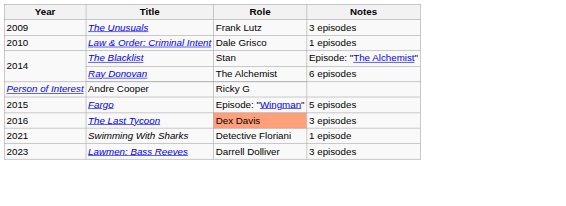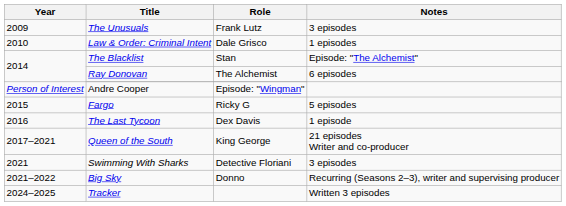Andre Cooper | Role: Ricky G -> Episode: "Wingman"
Fargo | Role: Episode: "Wingman" -> Ricky G
The Last Tycoon | Role: lightsalmon background -> no background
The Last Tycoon | Notes: 3 episodes -> 1 episode
+ row: 2017–2021 | Queen of the South | King George | 21 episodes Writer and co-producer
Swimming With Sharks | Notes: 1 episode -> 3 episodes
+ row: 2021–2022 | Big Sky | Donno | Recurring (Seasons 2–3), writer and supervising producer
- row: 2023 | Lawmen: Bass Reeves | Darrell Dolliver | 3 episodes
+ row: 2024–2025 | Tracker | Written 3 episodes
